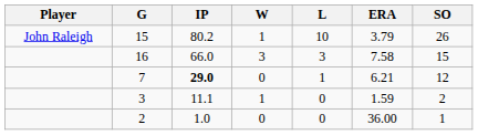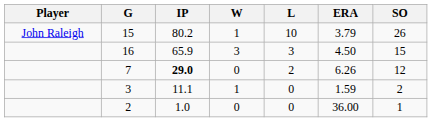16 | IP: 66.0 -> 65.9
16 | ERA: 7.58 -> 4.50
7 | L: 1 -> 2
7 | ERA: 6.21 -> 6.26
